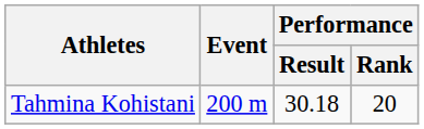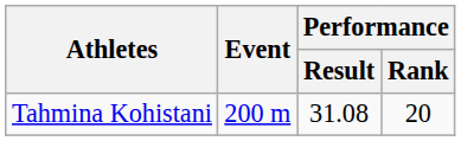Tahmina Kohistani | Performance / Result: 30.18 -> 31.08
